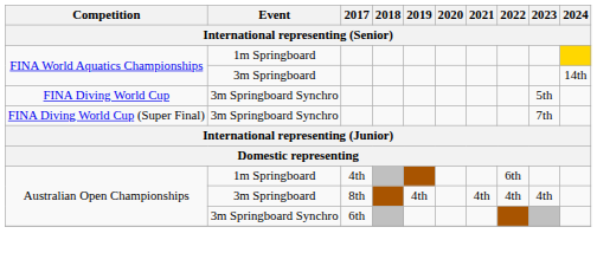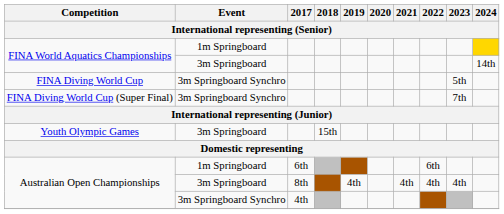+ row: Youth Olympic Games | 3m Springboard | 15th
Australian Open Championships / 1m Springboard | 2017: 4th -> 6th
Australian Open Championships / 3m Springboard Synchro | 2017: 6th -> 4th
